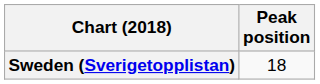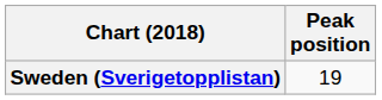Sweden (Sverigetopplistan) | Peak position: 18 -> 19
